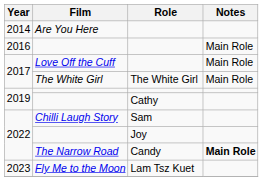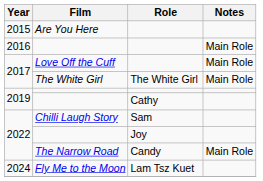Are You Here | Year: 2014 -> 2015
The Narrow Road | Notes: bold -> normal
Fly Me to the Moon | Year: 2023 -> 2024
